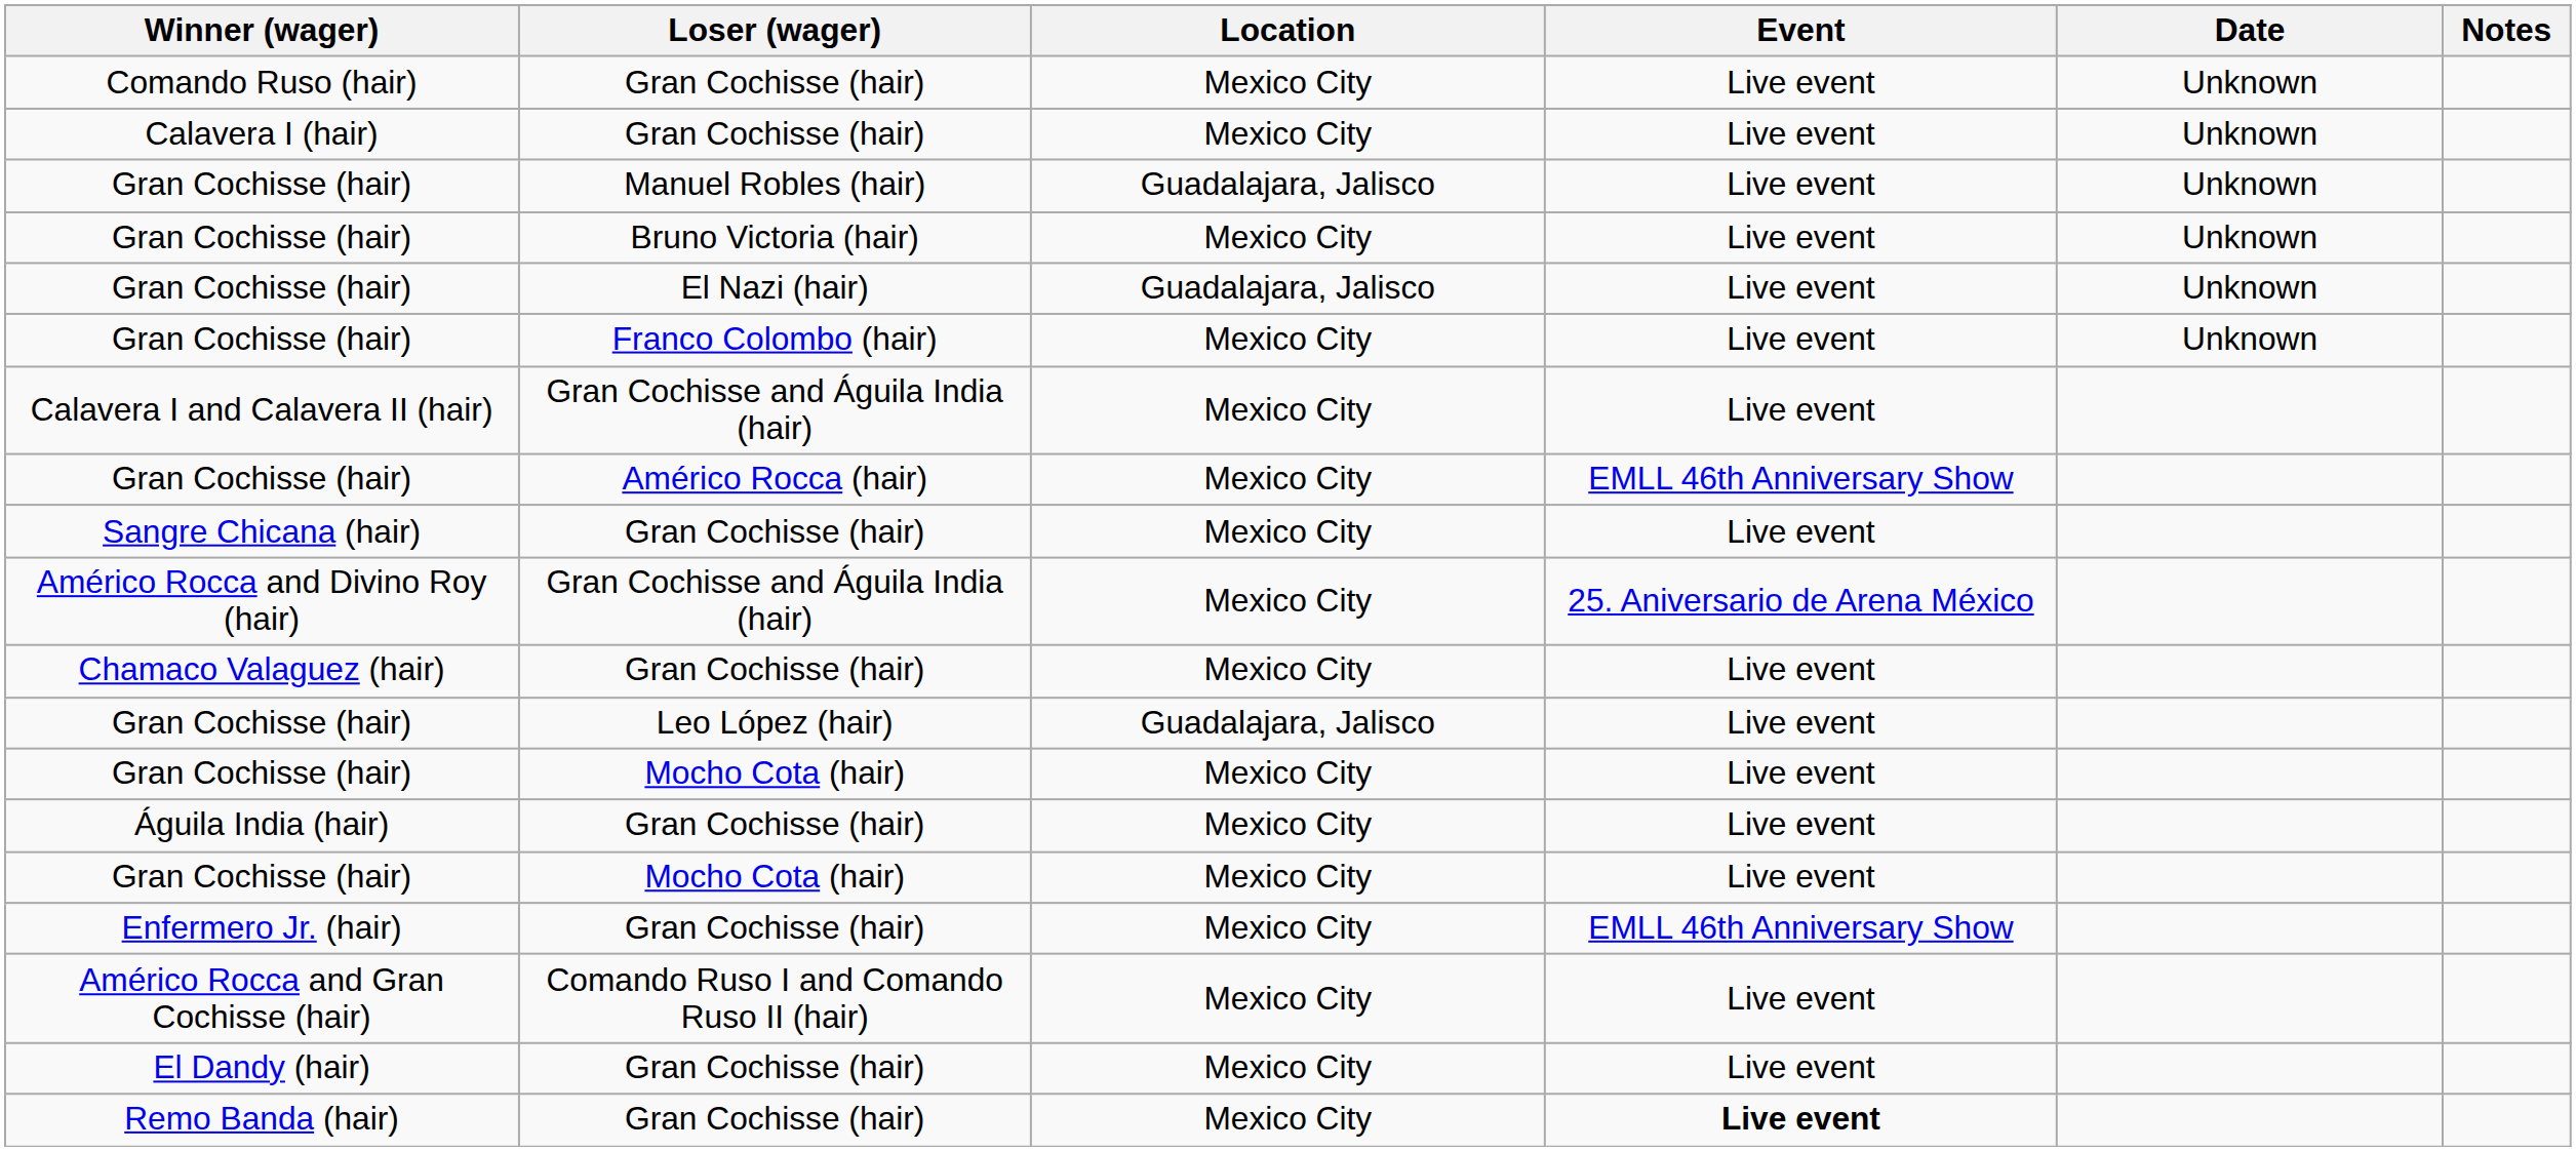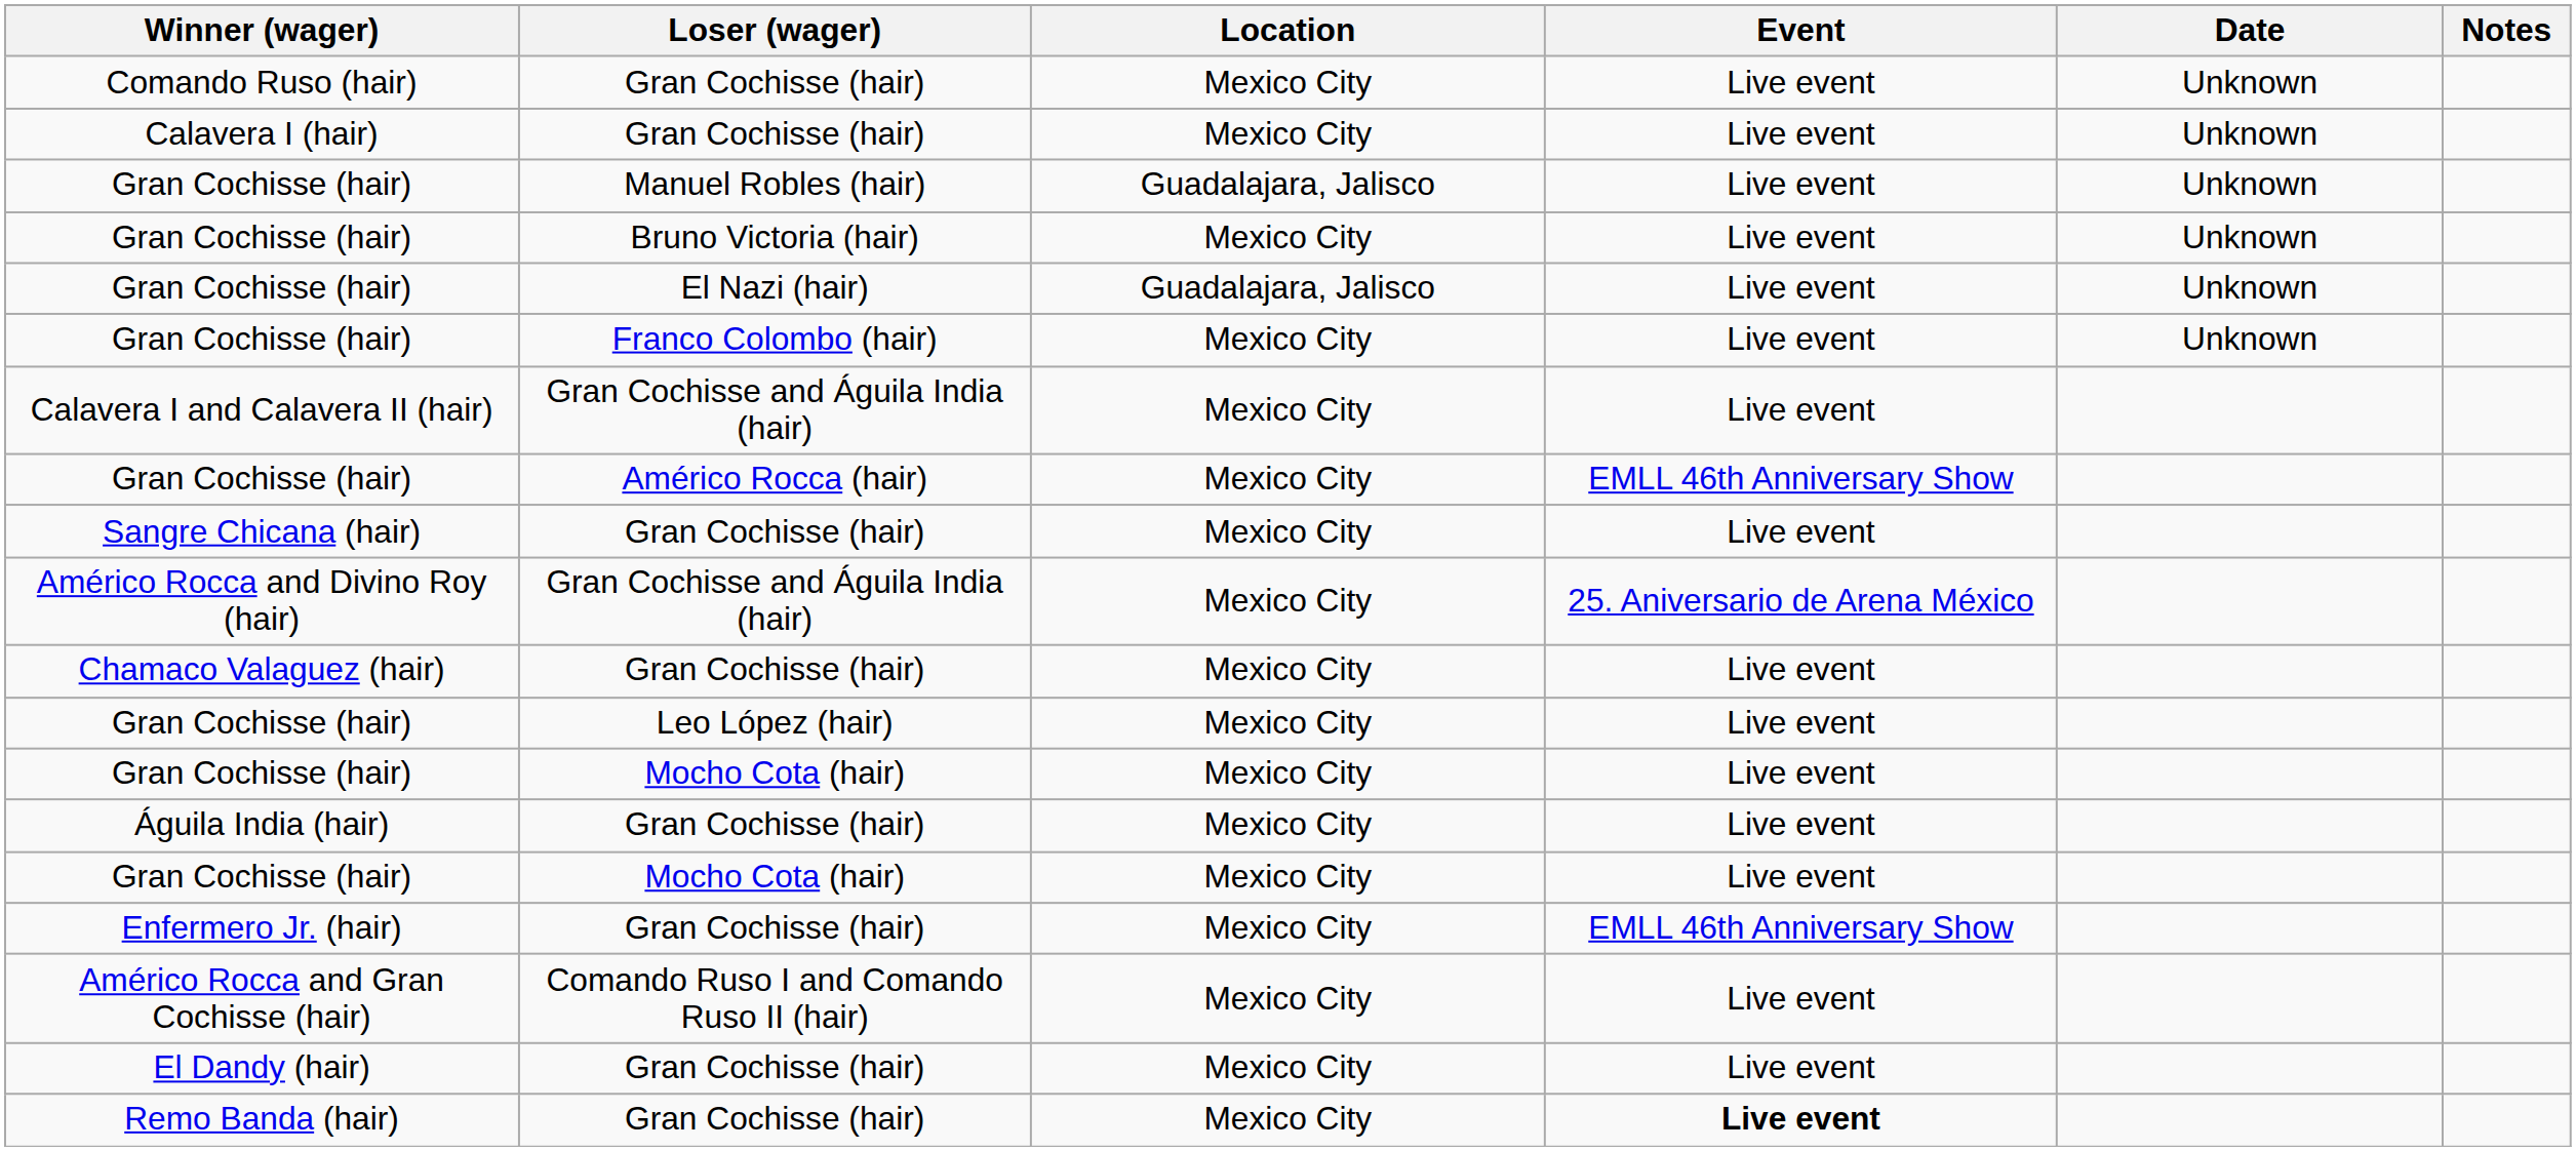Gran Cochisse (hair) / Leo López (hair) | Location: Guadalajara, Jalisco -> Mexico City
